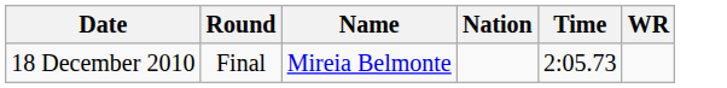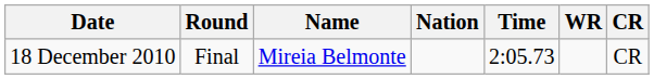+ column: CR | CR
